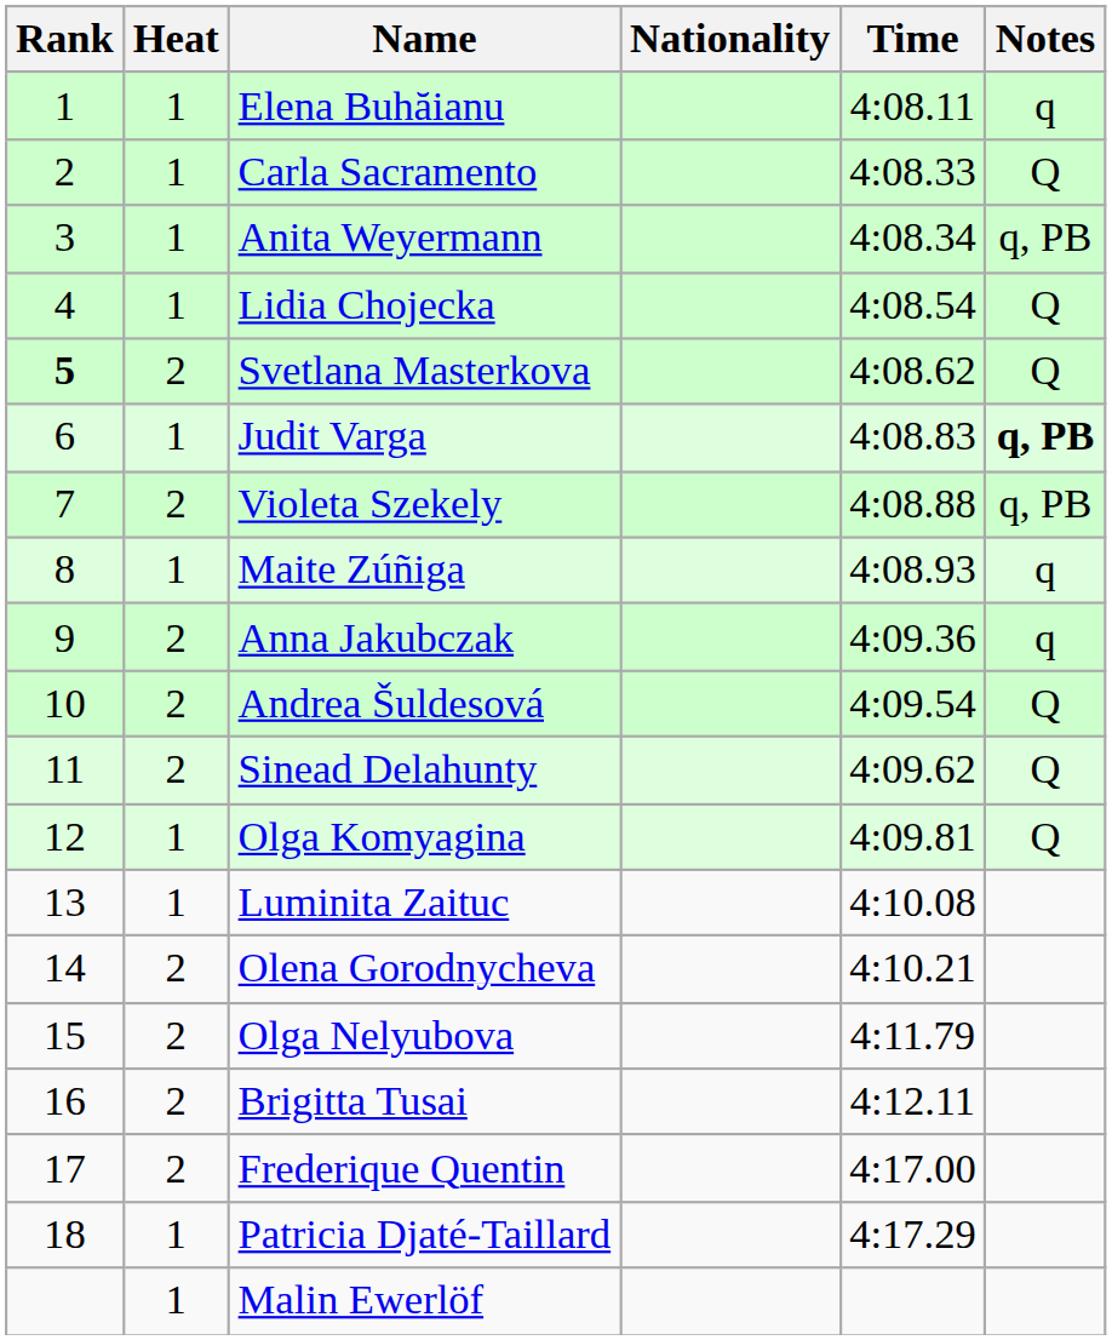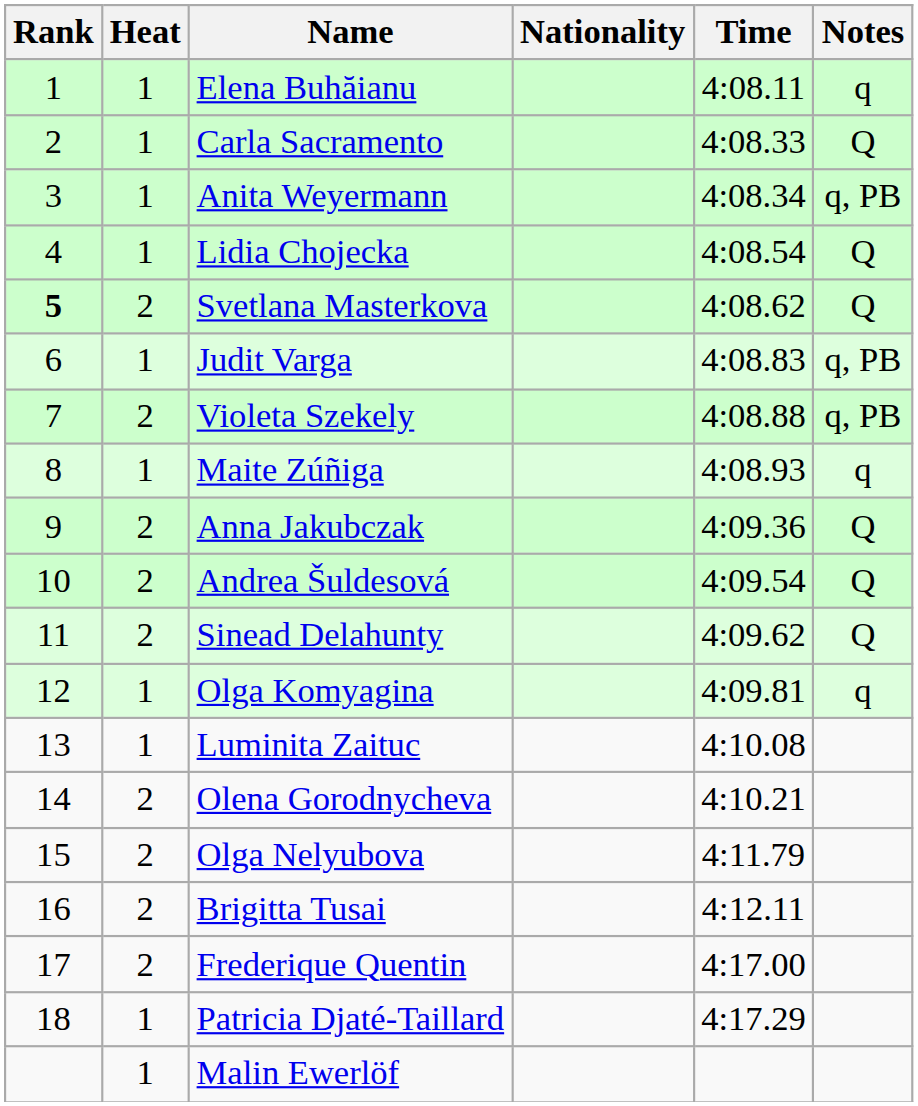Judit Varga | Notes: bold -> normal
Anna Jakubczak | Notes: q -> Q
Olga Komyagina | Notes: Q -> q
